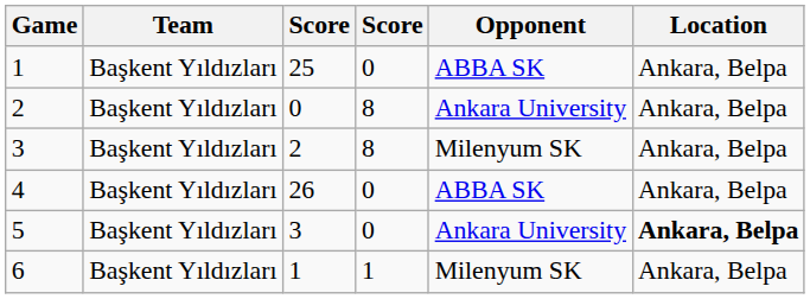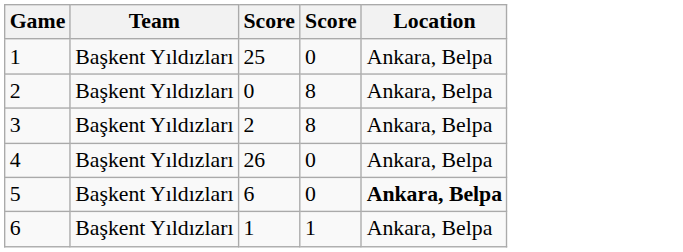- column: Opponent | ABBA SK | Ankara University | Milenyum SK | ABBA SK | Ankara University | Milenyum SK
5 | column 3: 3 -> 6
